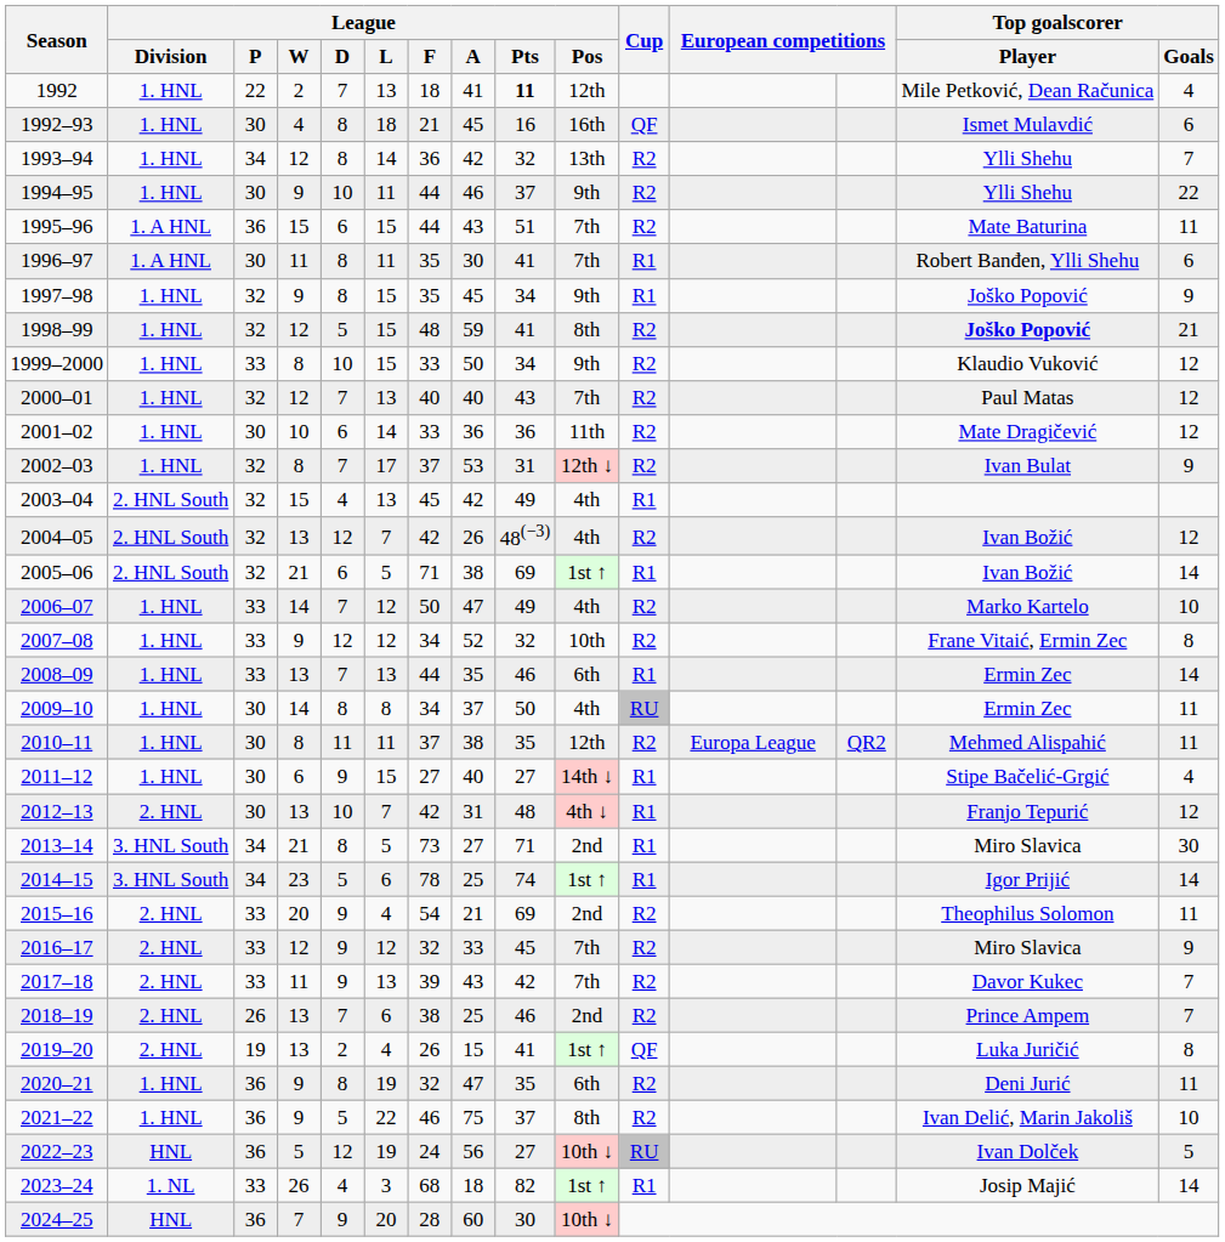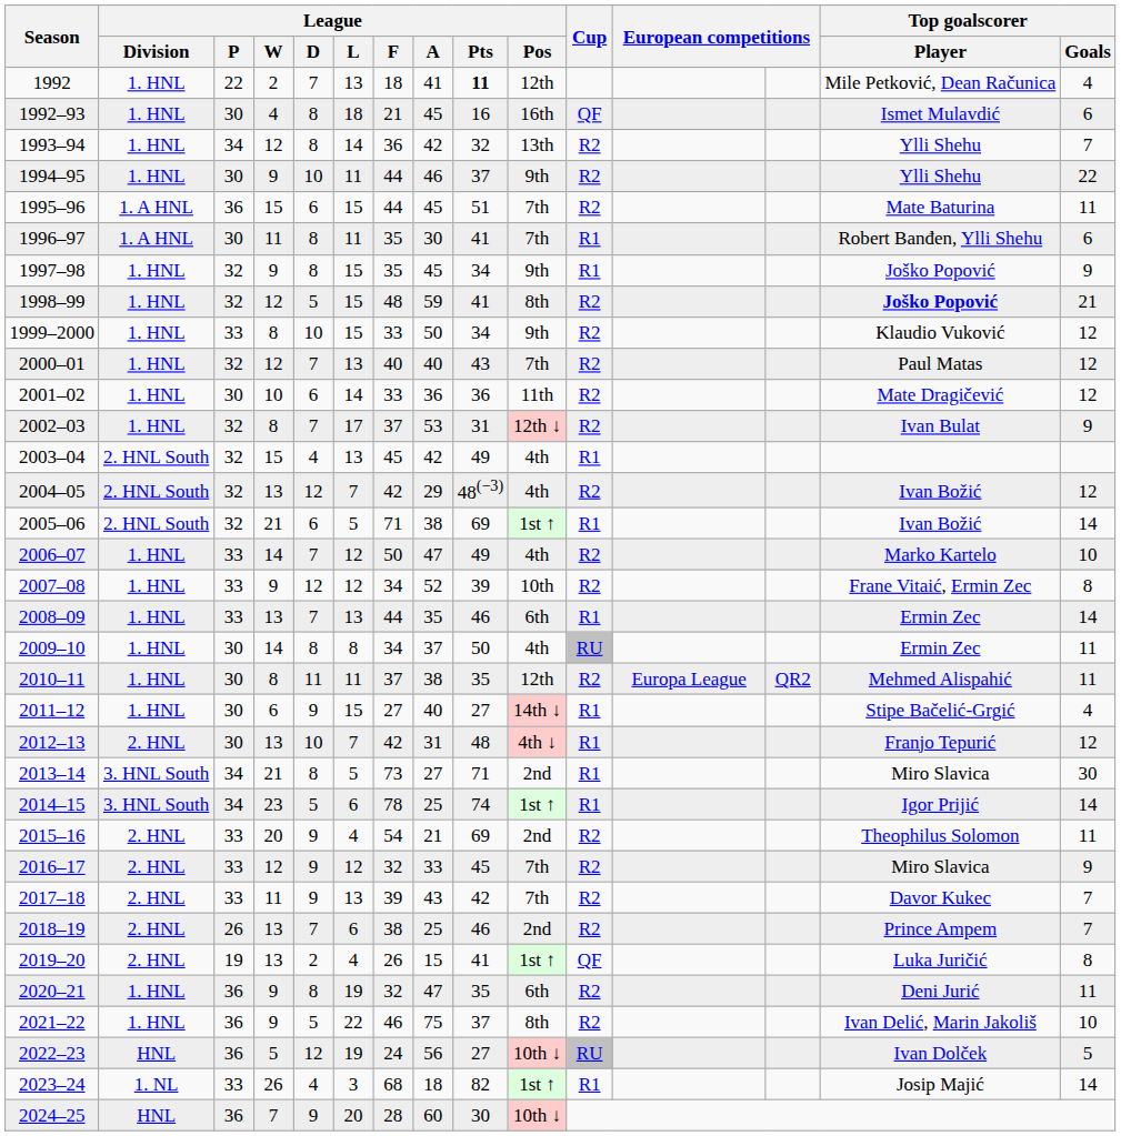1995–96 | League / A: 43 -> 45
2004–05 | League / A: 26 -> 29
2007–08 | League / Pts: 32 -> 39
